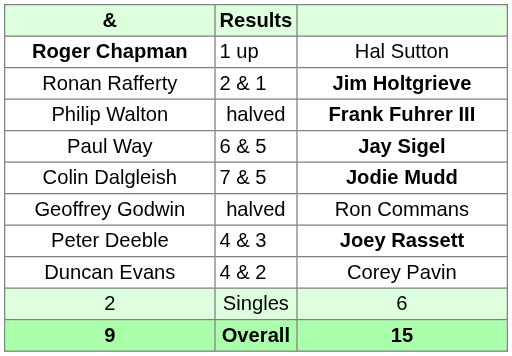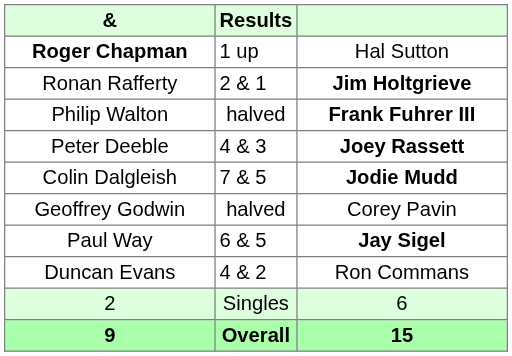rows swapped: Paul Way <-> Peter Deeble
Geoffrey Godwin | column 3: Ron Commans -> Corey Pavin
Duncan Evans | column 3: Corey Pavin -> Ron Commans
